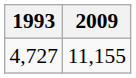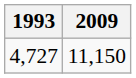4,727 | 2009: 11,155 -> 11,150
